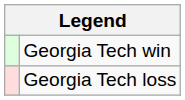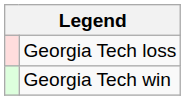rows swapped: Georgia Tech win <-> Georgia Tech loss
